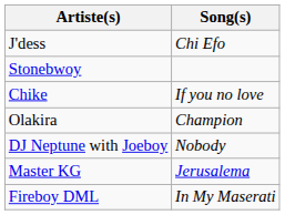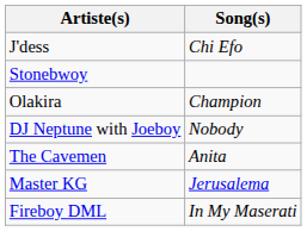- row: Chike | If you no love
+ row: The Cavemen | Anita
